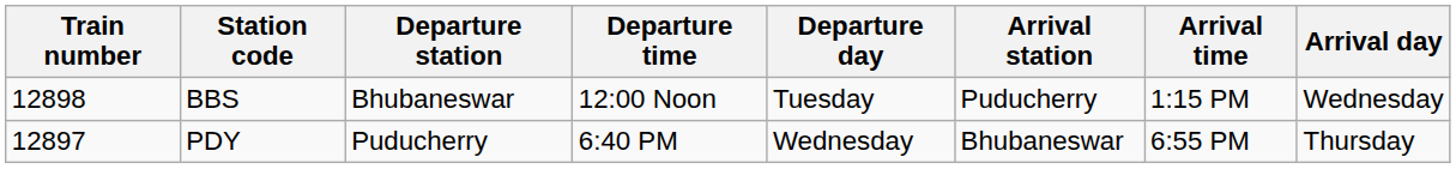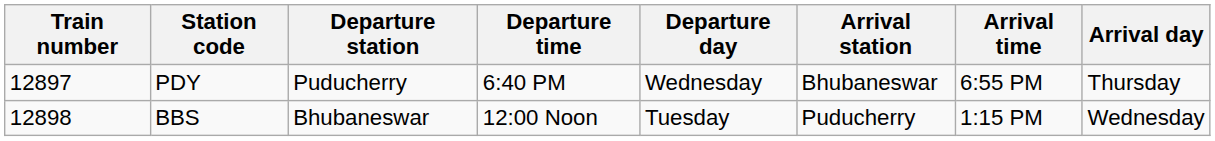rows swapped: PDY <-> BBS
